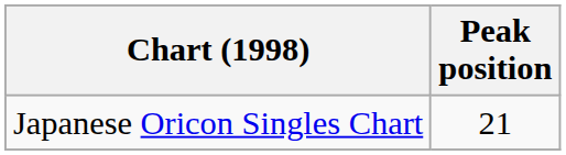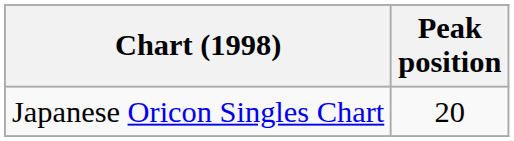Japanese Oricon Singles Chart | Peak position: 21 -> 20
